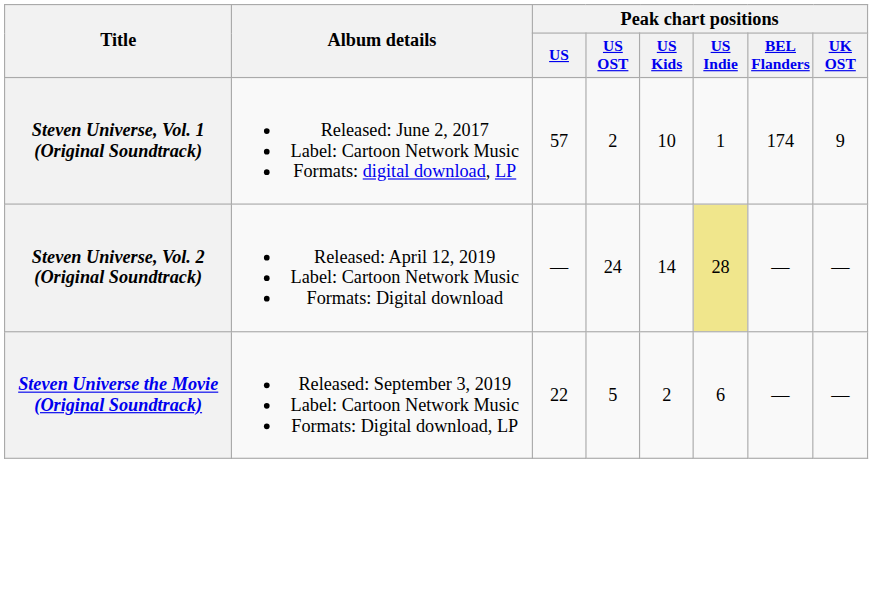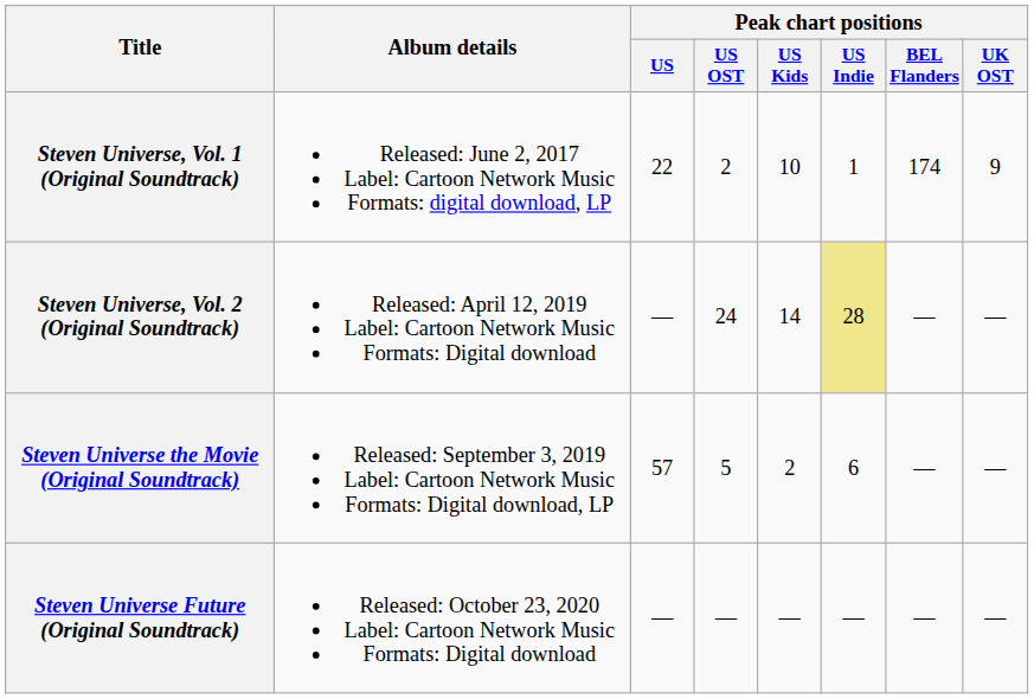Steven Universe, Vol. 1 (Original Soundtrack) | Peak chart positions / US: 57 -> 22
Steven Universe the Movie (Original Soundtrack) | Peak chart positions / US: 22 -> 57
+ row: Steven Universe Future (Original Soundtrack) | Released: October 23, 2020 Label: Cartoon Network Music Formats: Digital download | — | — | — | — | — | —
